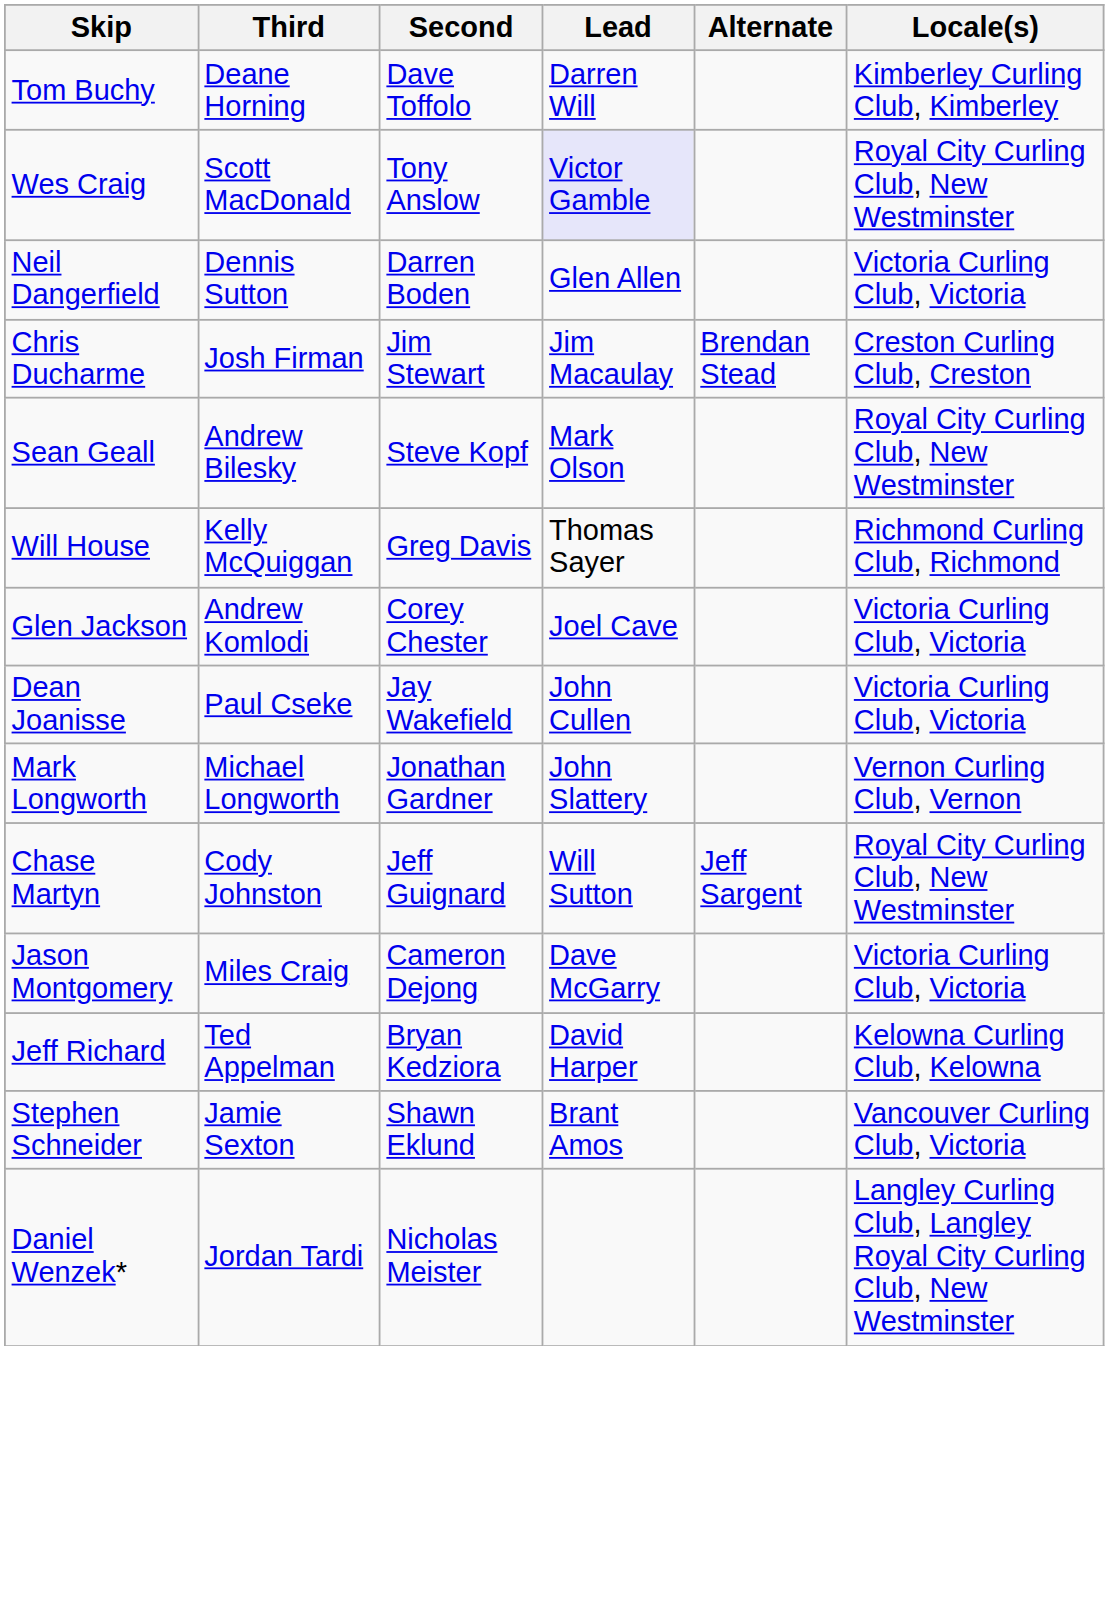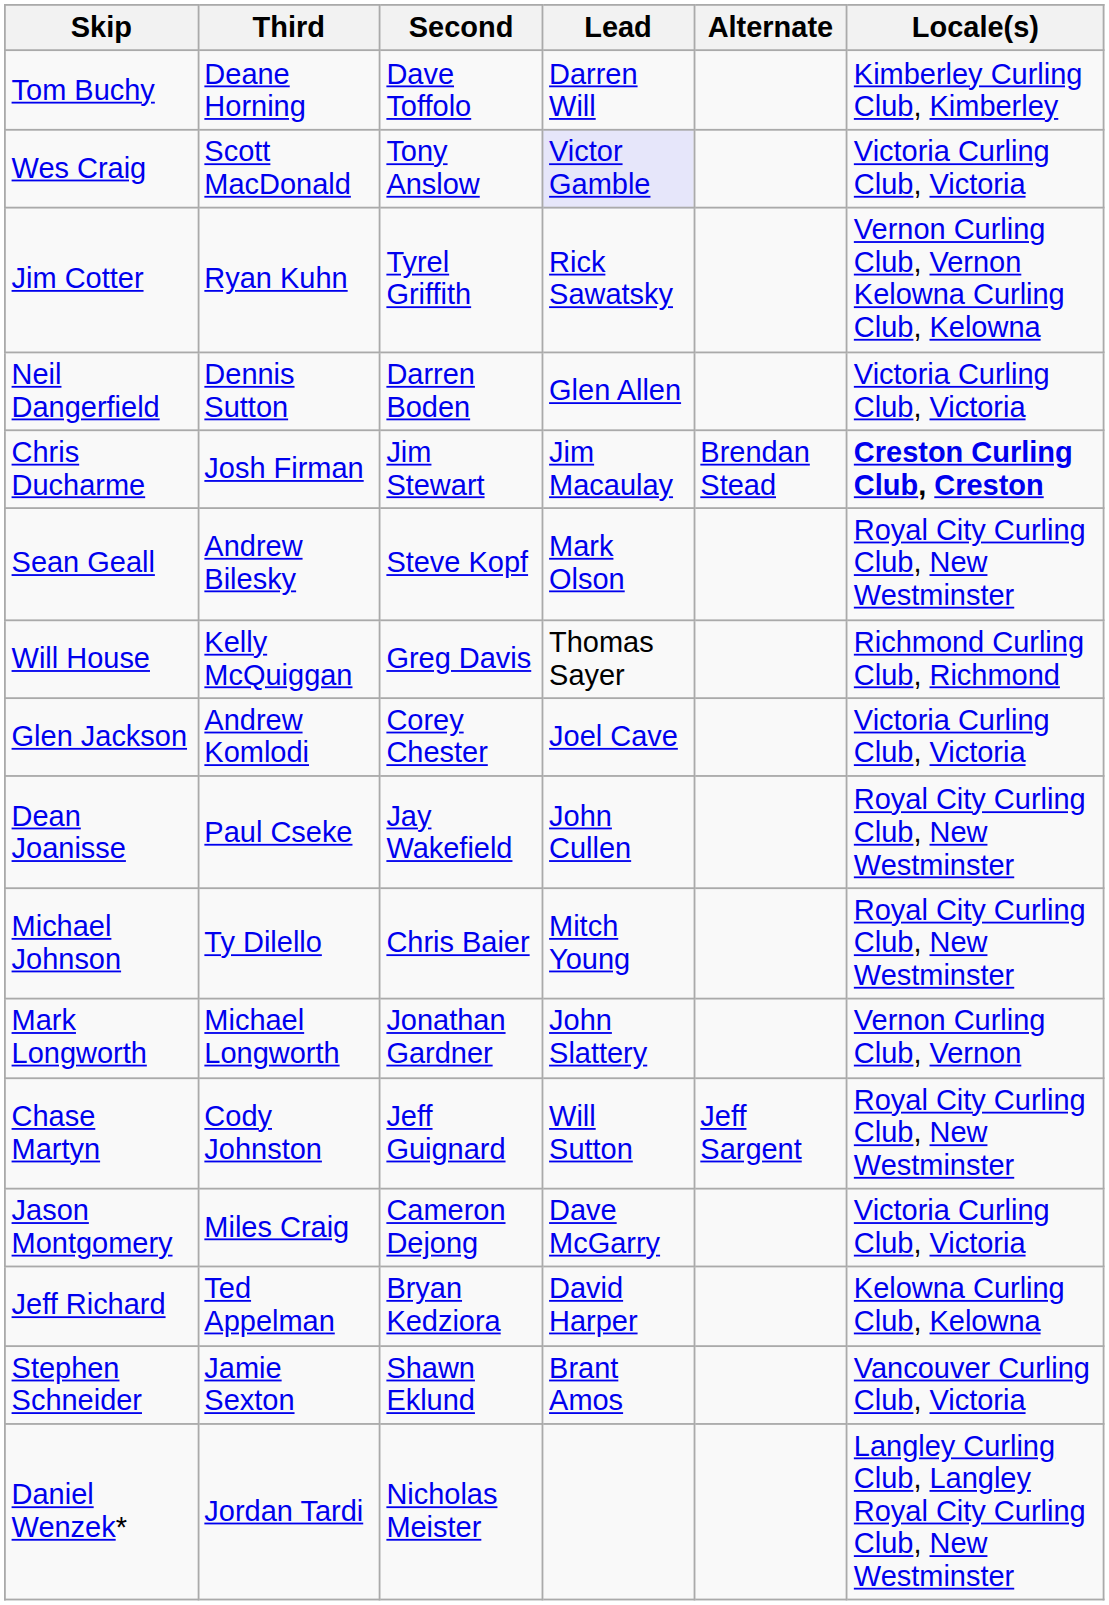Wes Craig | Locale(s): Royal City Curling Club, New Westminster -> Victoria Curling Club, Victoria
+ row: Jim Cotter | Ryan Kuhn | Tyrel Griffith | Rick Sawatsky | Vernon Curling Club, Vernon Kelowna Curling Club, Kelowna
Chris Ducharme | Locale(s): normal -> bold
Dean Joanisse | Locale(s): Victoria Curling Club, Victoria -> Royal City Curling Club, New Westminster
+ row: Michael Johnson | Ty Dilello | Chris Baier | Mitch Young | Royal City Curling Club, New Westminster
